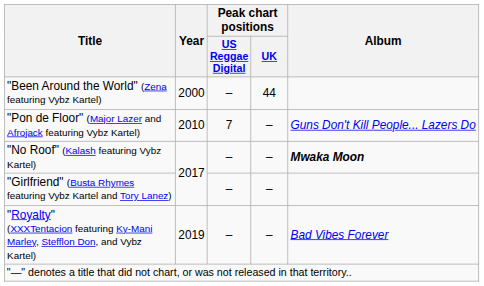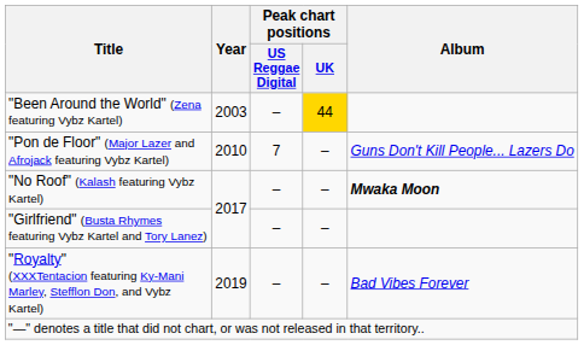"Been Around the World" (Zena featuring Vybz Kartel) | Year: 2000 -> 2003
"Been Around the World" (Zena featuring Vybz Kartel) | Peak chart positions / UK: no background -> gold background
